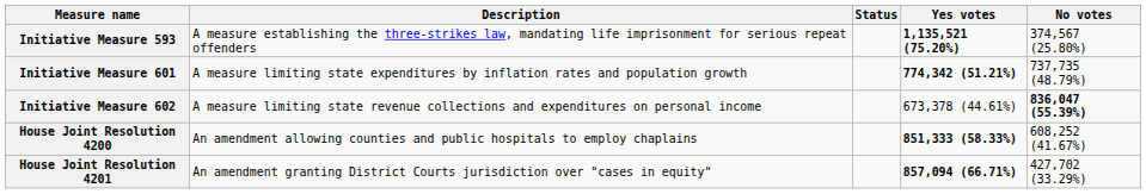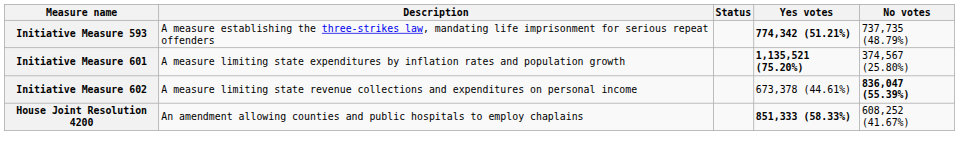Initiative Measure 593 | Yes votes: 1,135,521 (75.20%) -> 774,342 (51.21%)
Initiative Measure 593 | No votes: 374,567 (25.80%) -> 737,735 (48.79%)
Initiative Measure 601 | Yes votes: 774,342 (51.21%) -> 1,135,521 (75.20%)
Initiative Measure 601 | No votes: 737,735 (48.79%) -> 374,567 (25.80%)
- row: House Joint Resolution 4201 | An amendment granting District Courts jurisdiction over "cases in equity" | 857,094 (66.71%) | 427,702 (33.29%)
